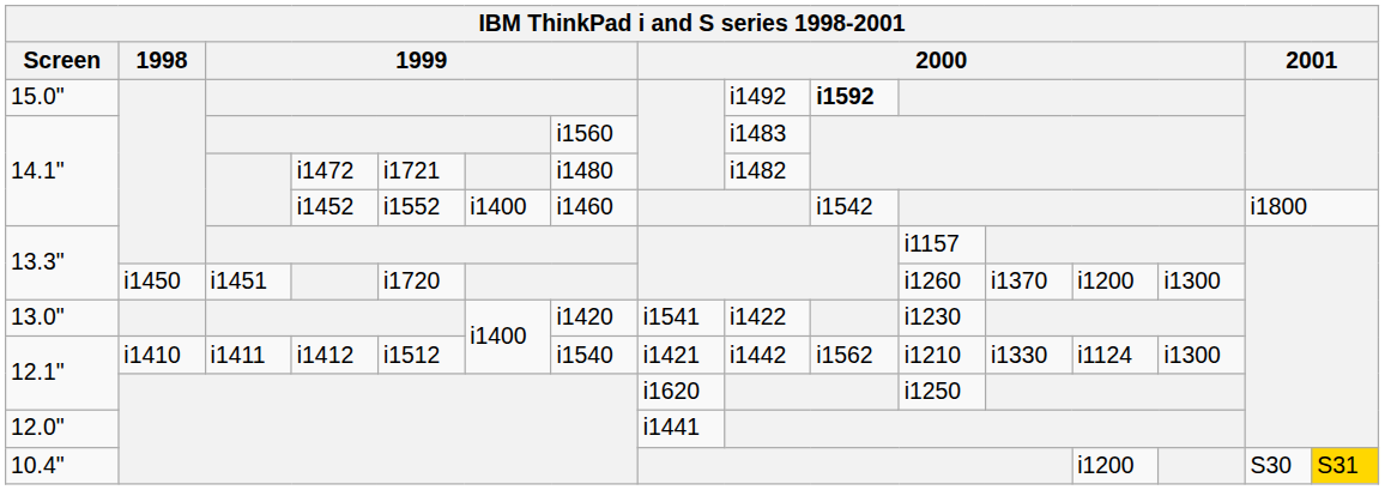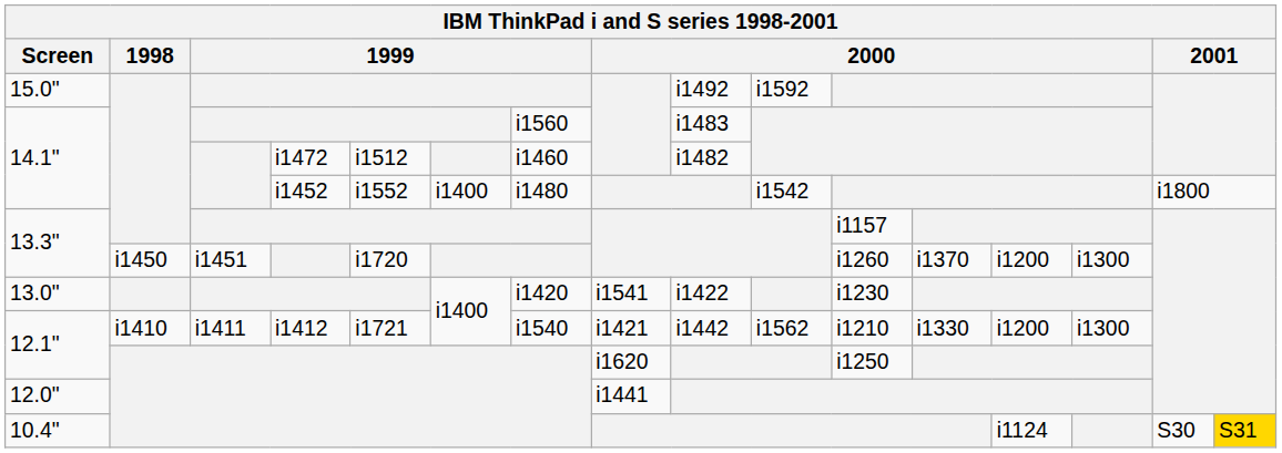15.0" | column 10: bold -> normal
14.1" / i1472 | column 5: i1721 -> i1512
14.1" / i1472 | column 7: i1480 -> i1460
14.1" / i1452 | column 7: i1460 -> i1480
12.1" / i1412 | column 5: i1512 -> i1721
12.1" / i1412 | column 13: i1124 -> i1200
10.4" | column 13: i1200 -> i1124
